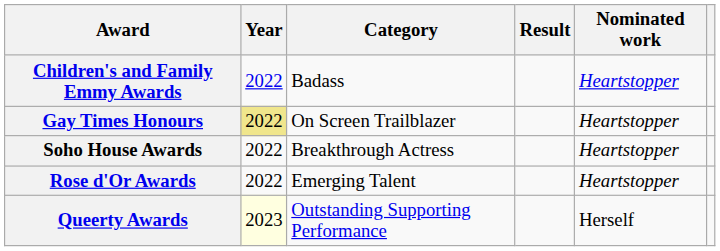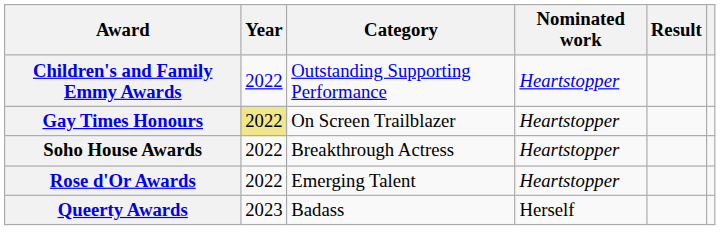columns swapped: Nominated work <-> Result
Children's and Family Emmy Awards | Category: Badass -> Outstanding Supporting Performance
Queerty Awards | Year: lightyellow background -> no background
Queerty Awards | Category: Outstanding Supporting Performance -> Badass
